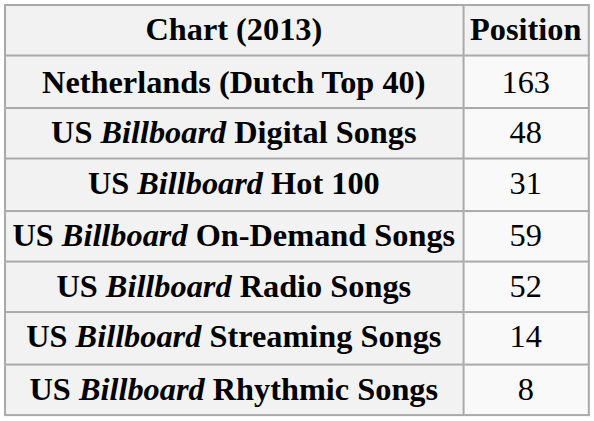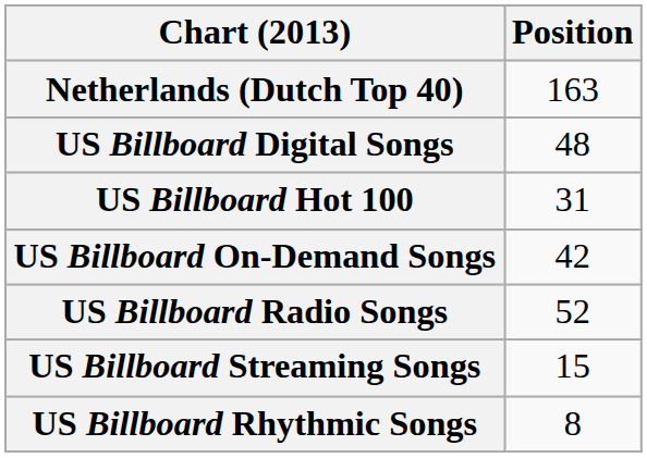US Billboard On-Demand Songs | Position: 59 -> 42
US Billboard Streaming Songs | Position: 14 -> 15
